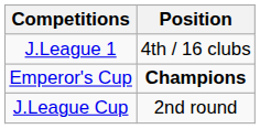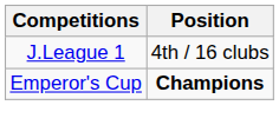- row: J.League Cup | 2nd round
